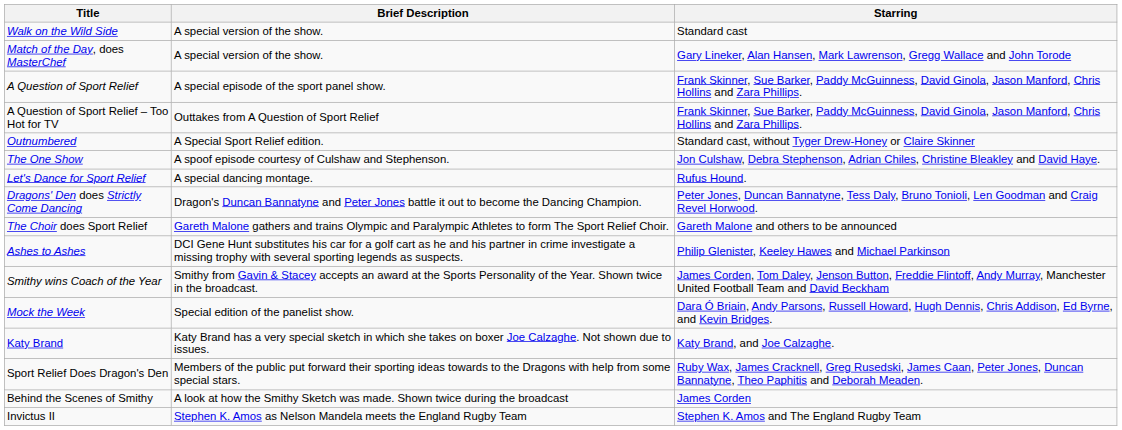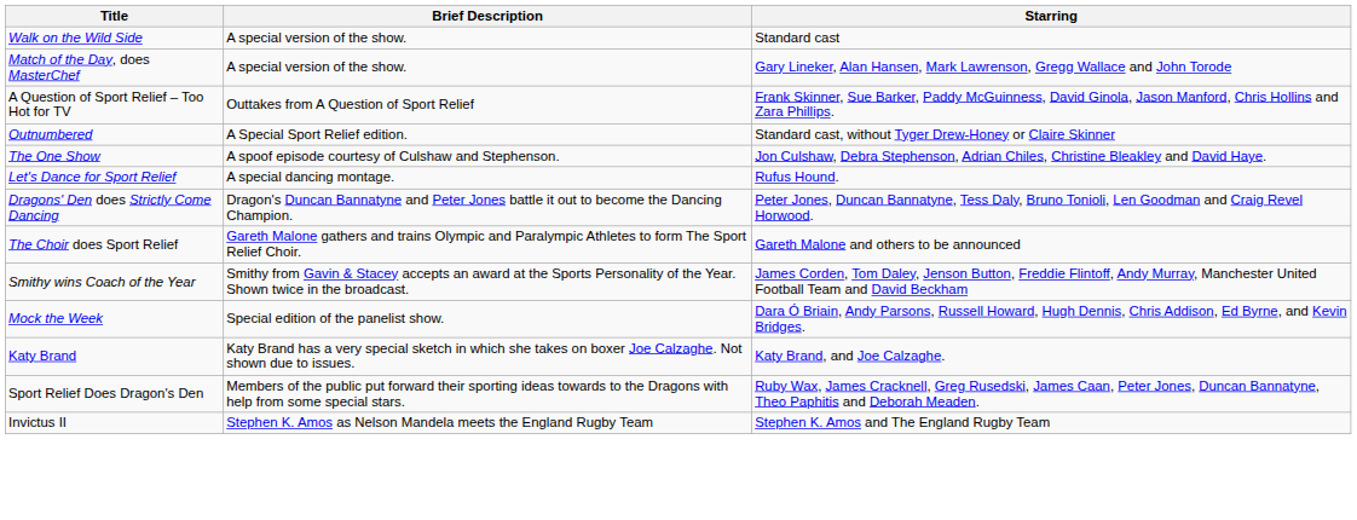- row: A Question of Sport Relief | A special episode of the sport panel show. | Frank Skinner, Sue Barker, Paddy McGuinness, David Ginola, Jason Manford, Chris Hollins and Zara Phillips.
- row: Ashes to Ashes | DCI Gene Hunt substitutes his car for a golf cart as he and his partner in crime investigate a missing trophy with several sporting legends as suspects. | Philip Glenister, Keeley Hawes and Michael Parkinson
- row: Behind the Scenes of Smithy | A look at how the Smithy Sketch was made. Shown twice during the broadcast | James Corden
